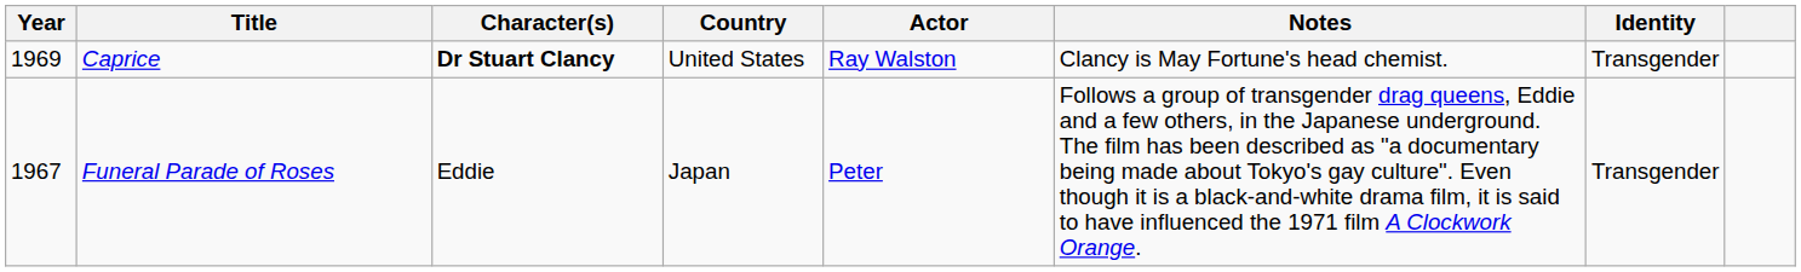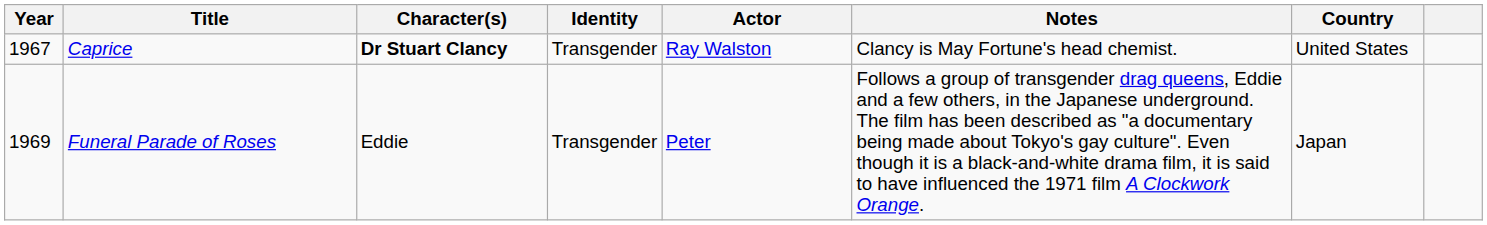columns swapped: Identity <-> Country
Caprice | Year: 1969 -> 1967
Funeral Parade of Roses | Year: 1967 -> 1969
